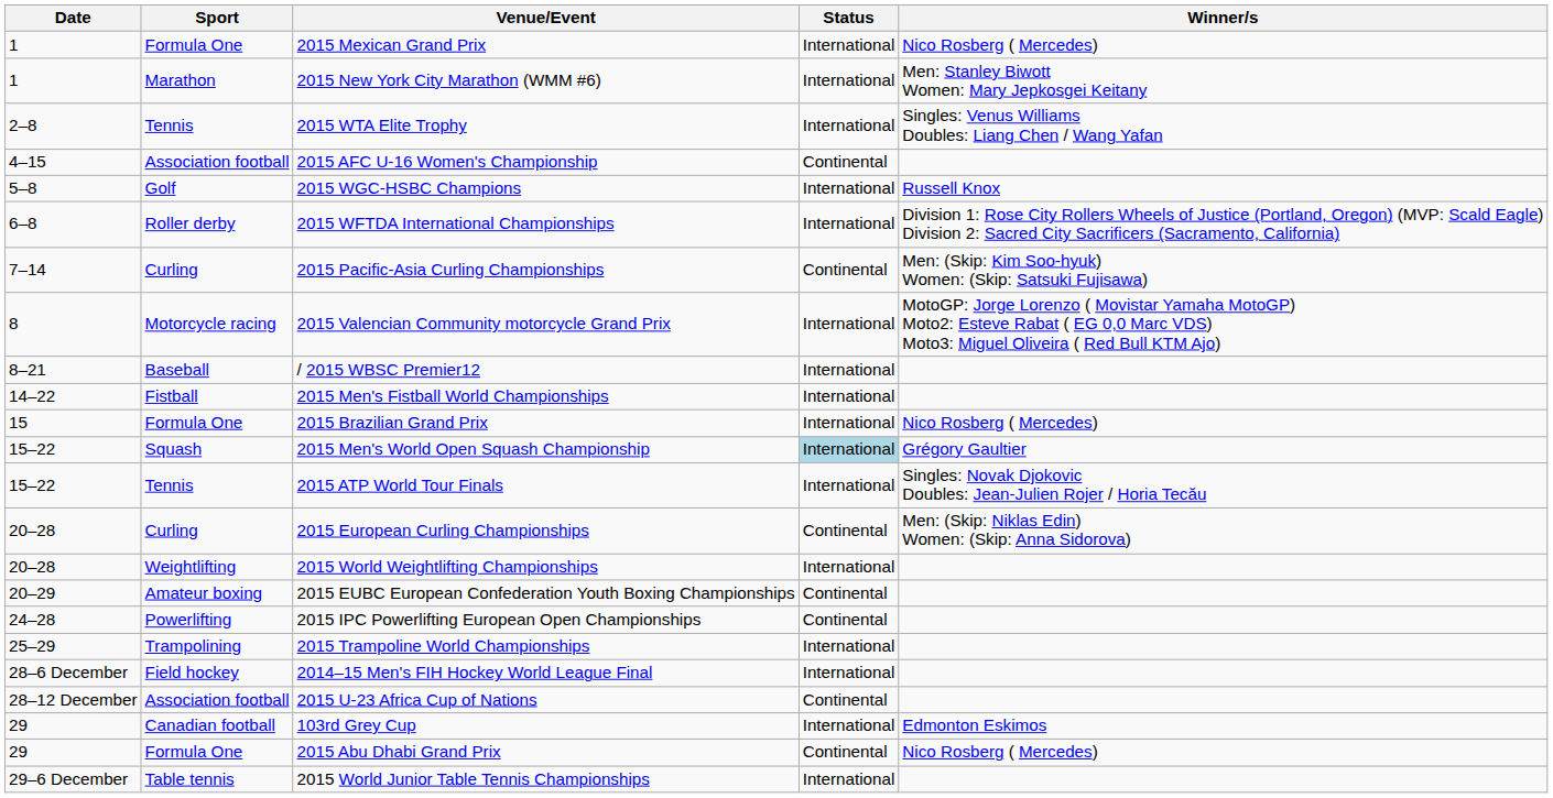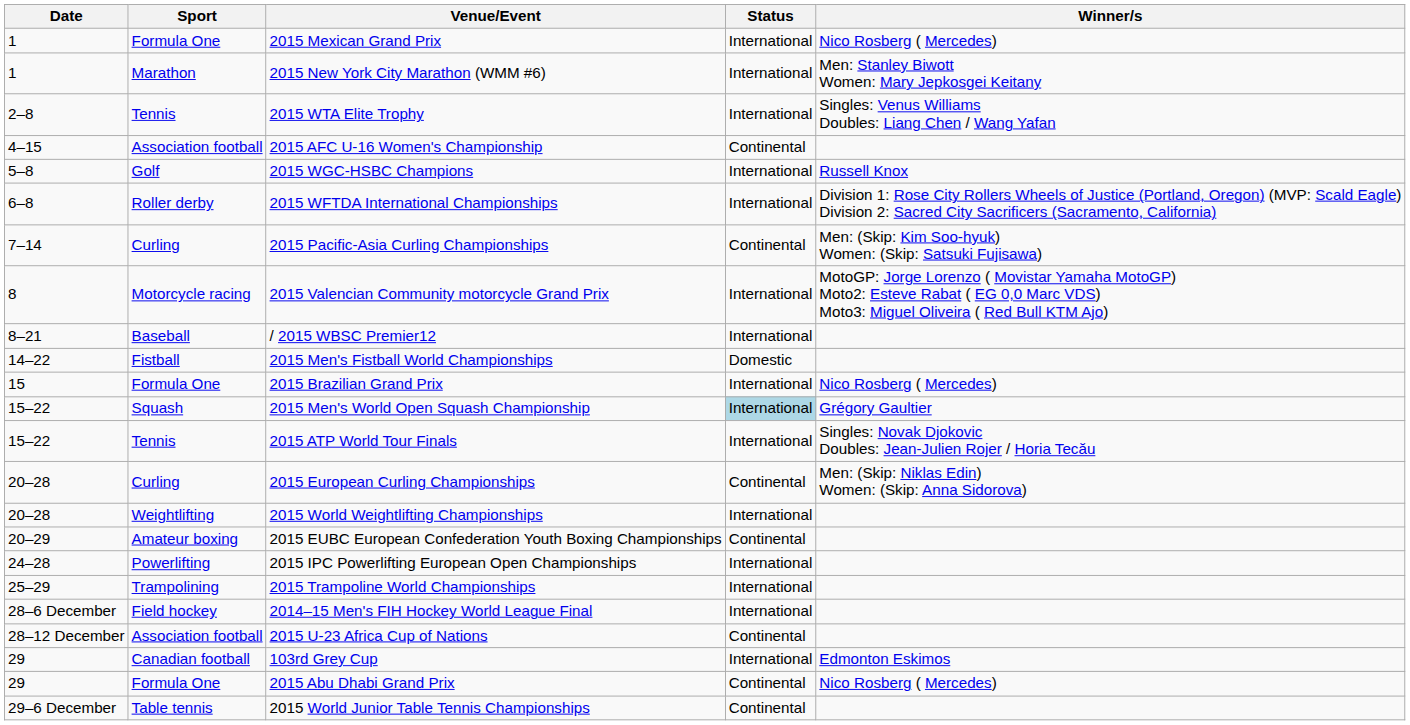2015 Men's Fistball World Championships | Status: International -> Domestic
2015 IPC Powerlifting European Open Championships | Status: Continental -> International
2015 World Junior Table Tennis Championships | Status: International -> Continental
